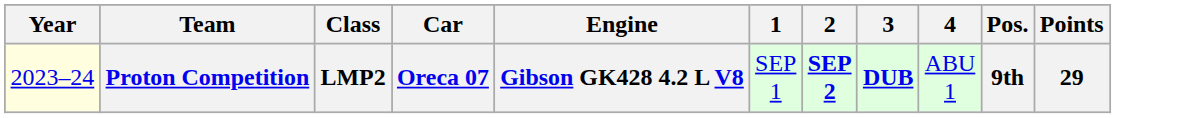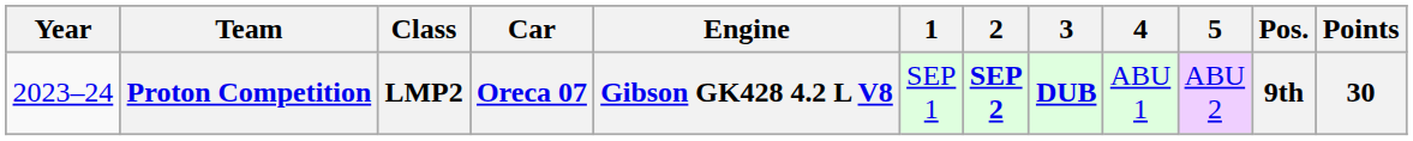+ column: 5 | ABU 2
Proton Competition | Year: lightyellow background -> no background
Proton Competition | Points: 29 -> 30
